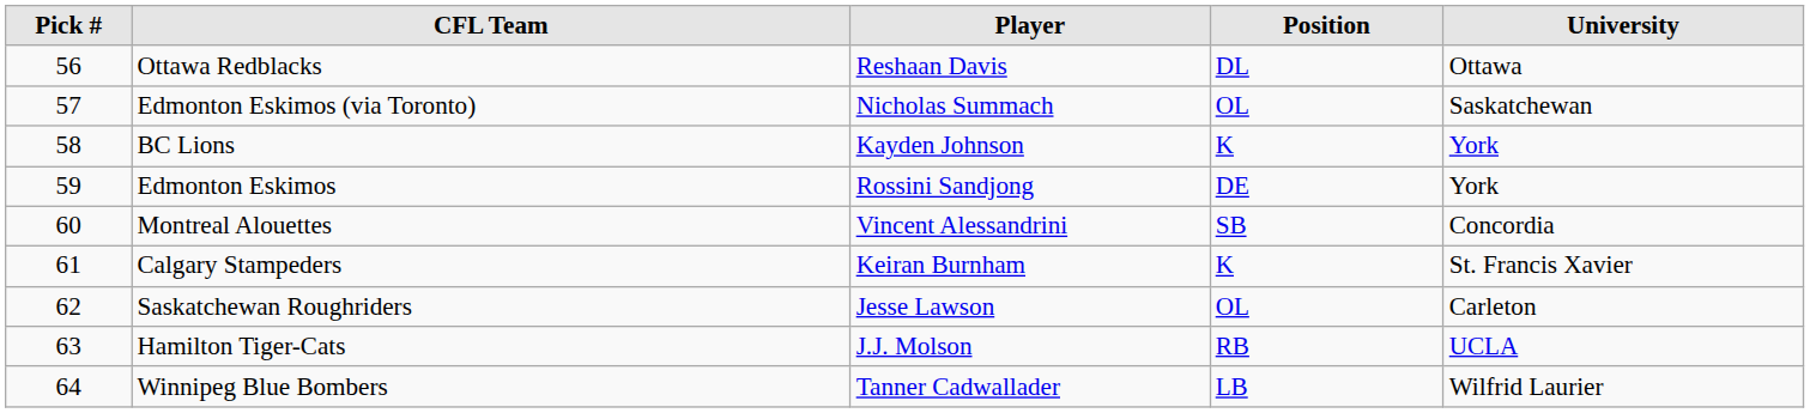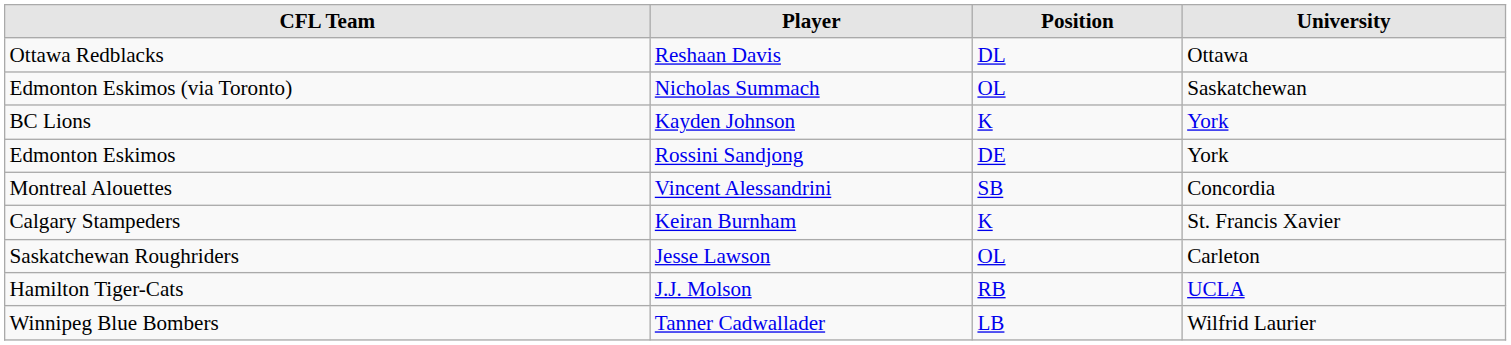- column: Pick # | 56 | 57 | 58 | 59 | 60 | 61 | 62 | 63 | 64
